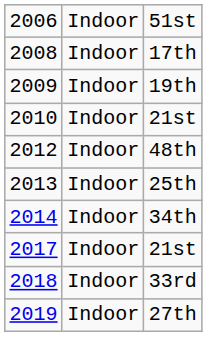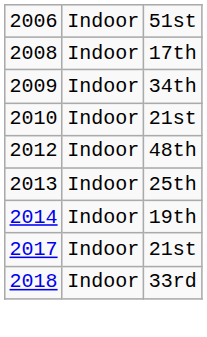2009 | column 3: 19th -> 34th
2014 | column 3: 34th -> 19th
- row: 2019 | Indoor | 27th
